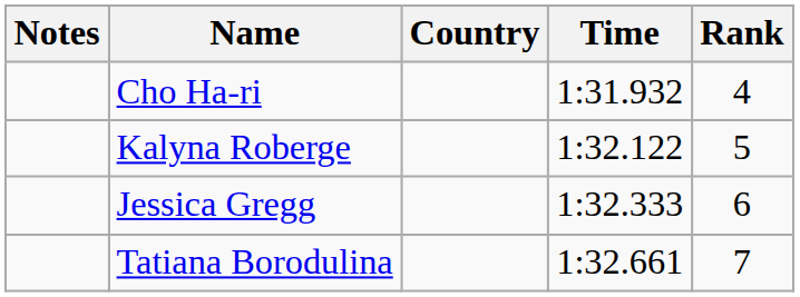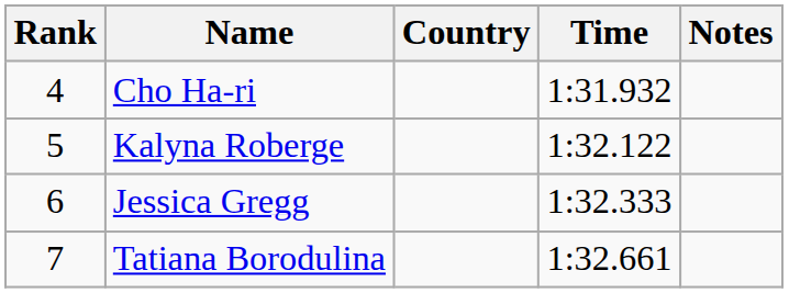columns swapped: Rank <-> Notes
